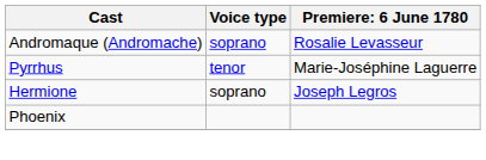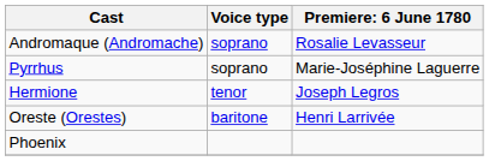Pyrrhus | Voice type: tenor -> soprano
Hermione | Voice type: soprano -> tenor
+ row: Oreste (Orestes) | baritone | Henri Larrivée
